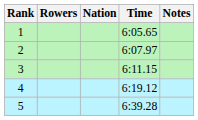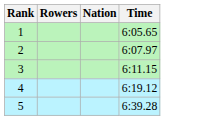- column: Notes
